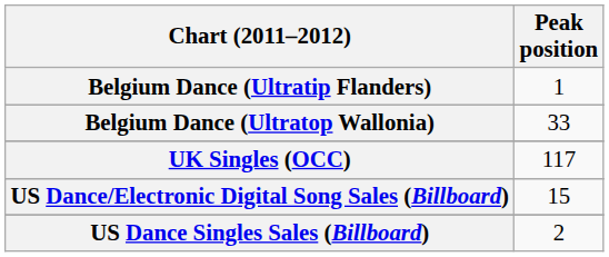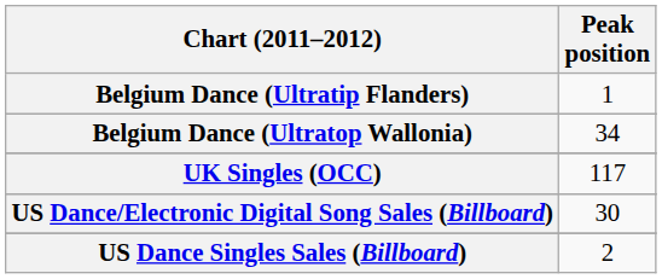Belgium Dance (Ultratop Wallonia) | Peak position: 33 -> 34
US Dance/Electronic Digital Song Sales (Billboard) | Peak position: 15 -> 30
